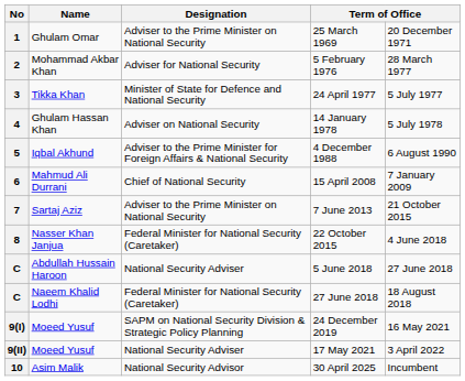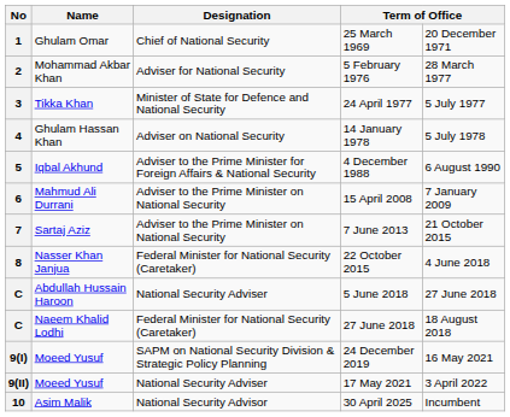1 | Designation: Adviser to the Prime Minister on National Security -> Chief of National Security
6 | Designation: Chief of National Security -> Adviser to the Prime Minister on National Security
